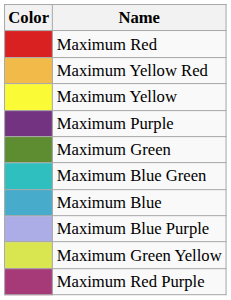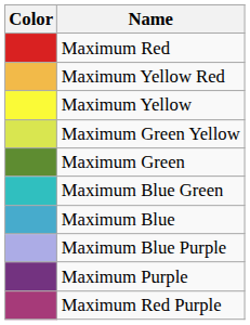rows swapped: Maximum Green Yellow <-> Maximum Purple
